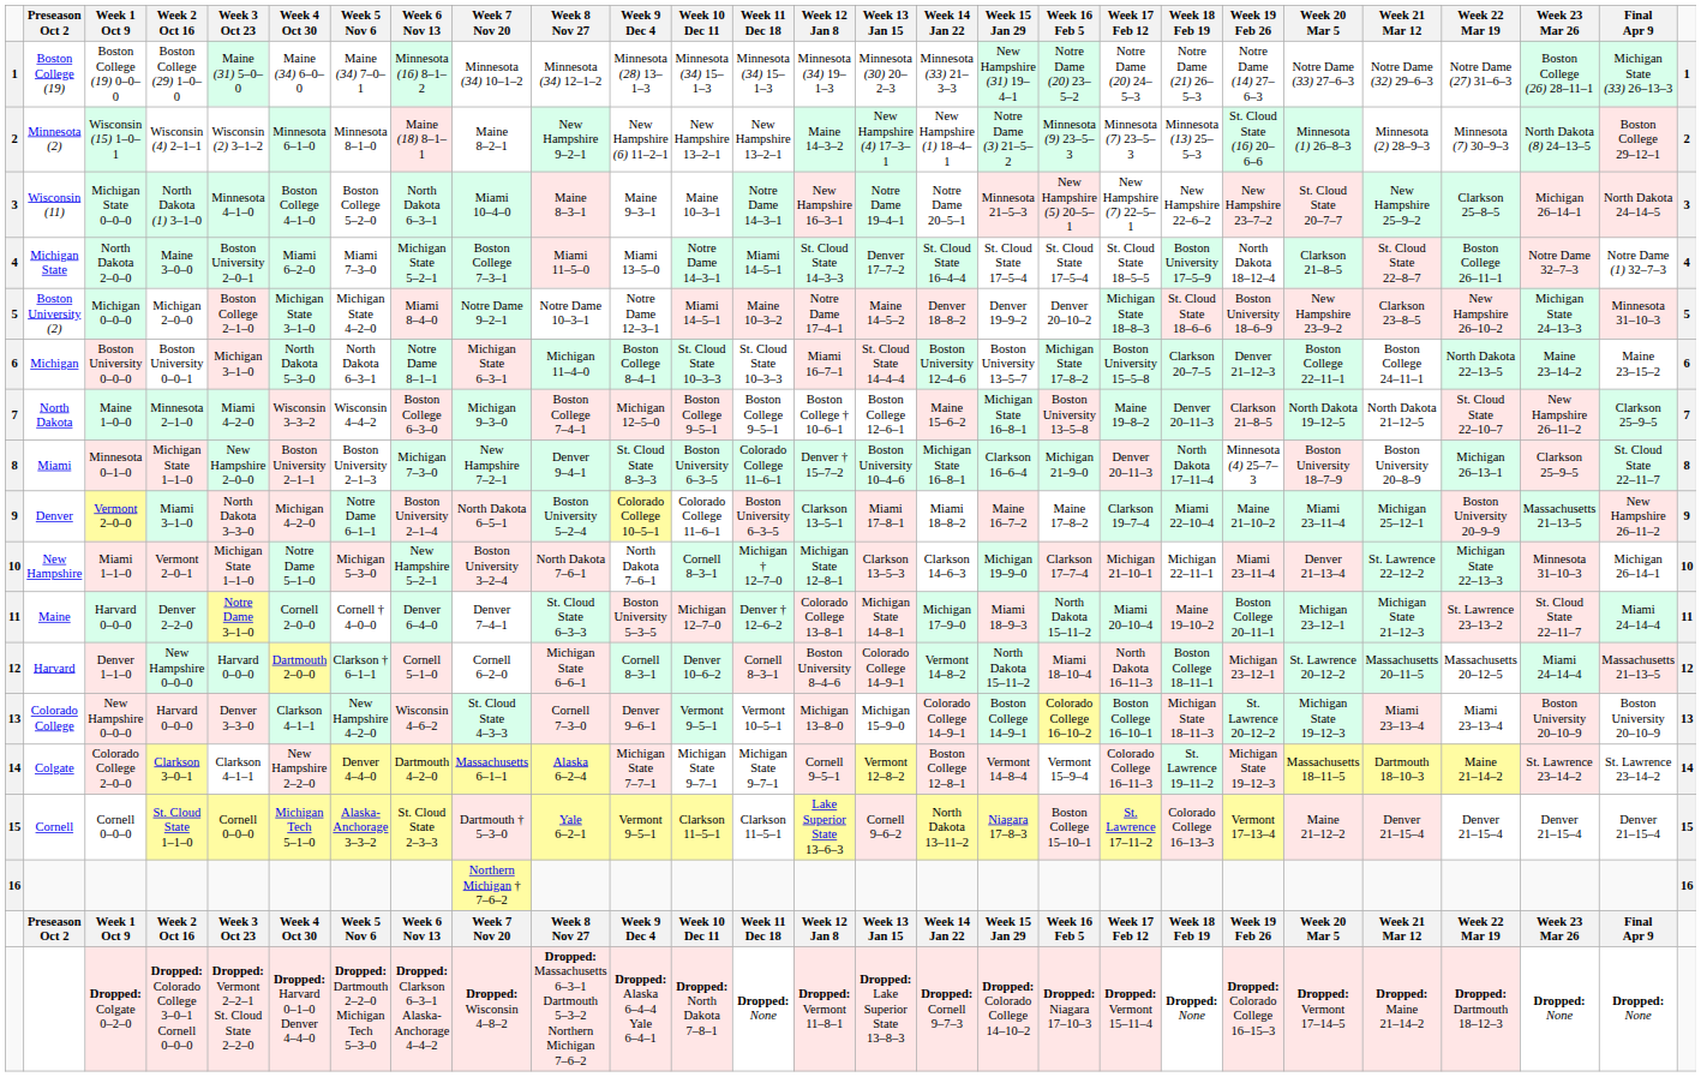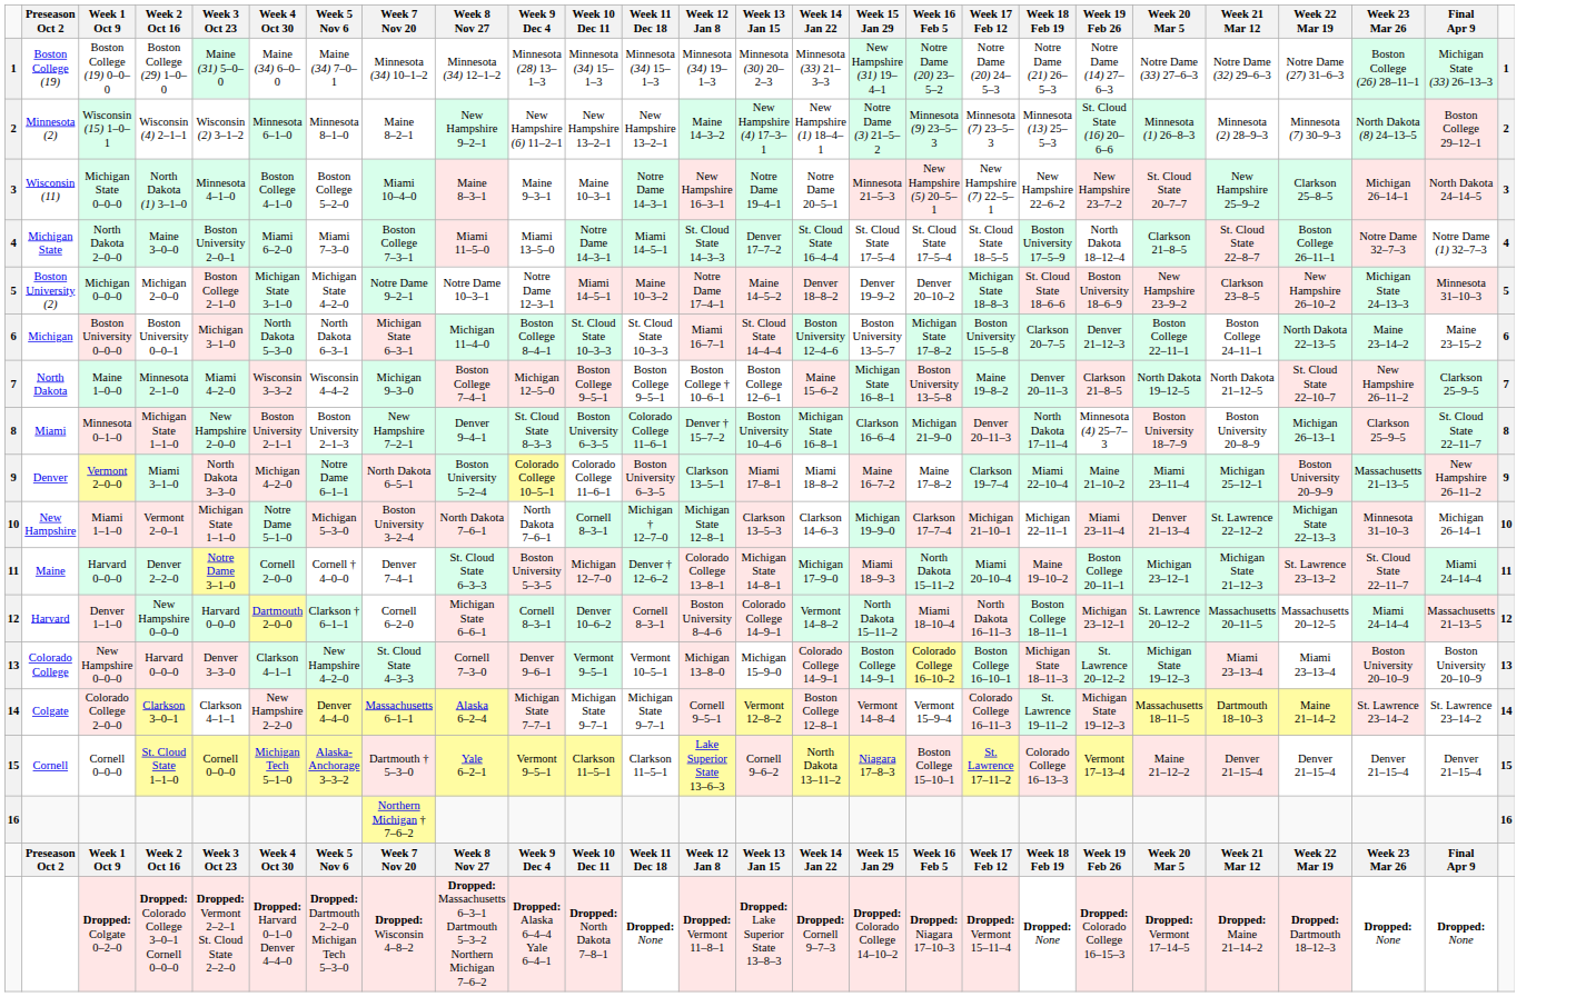- column: Week 6 Nov 13 | Minnesota (16) 8–1–2 | Maine (18) 8–1–1 | North Dakota 6–3–1 | Michigan State 5–2–1 | Miami 8–4–0 | Notre Dame 8–1–1 | Boston College 6–3–0 | Michigan 7–3–0 | Boston University 2–1–4 | New Hampshire 5–2–1 | Denver 6–4–0 | Cornell 5–1–0 | Wisconsin 4–6–2 | Dartmouth 4–2–0 | St. Cloud State 2–3–3 | Week 6 Nov 13 | Dropped: Clarkson 6–3–1 Alaska-Anchorage 4–4–2
